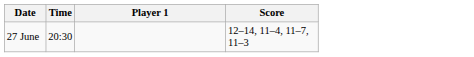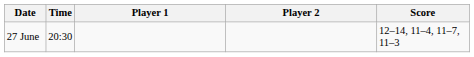+ column: Player 2
